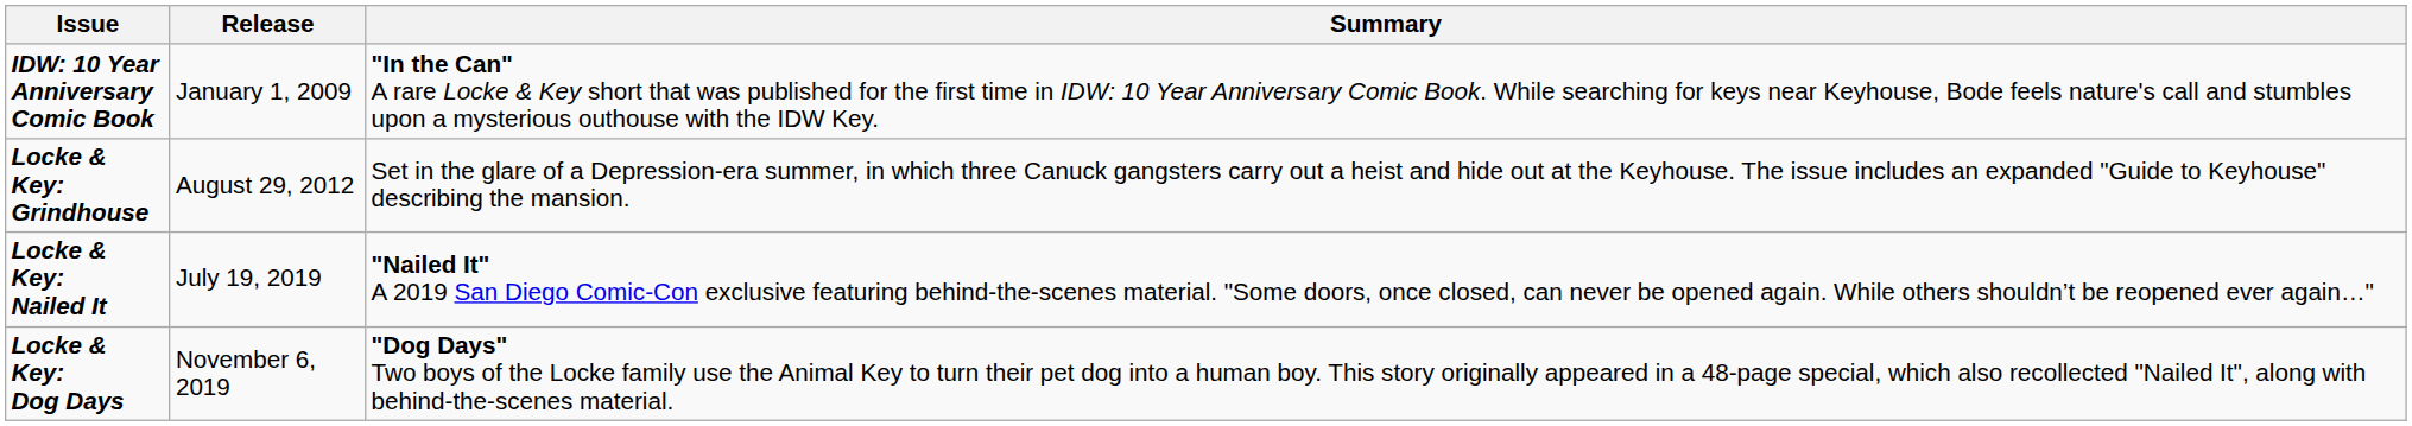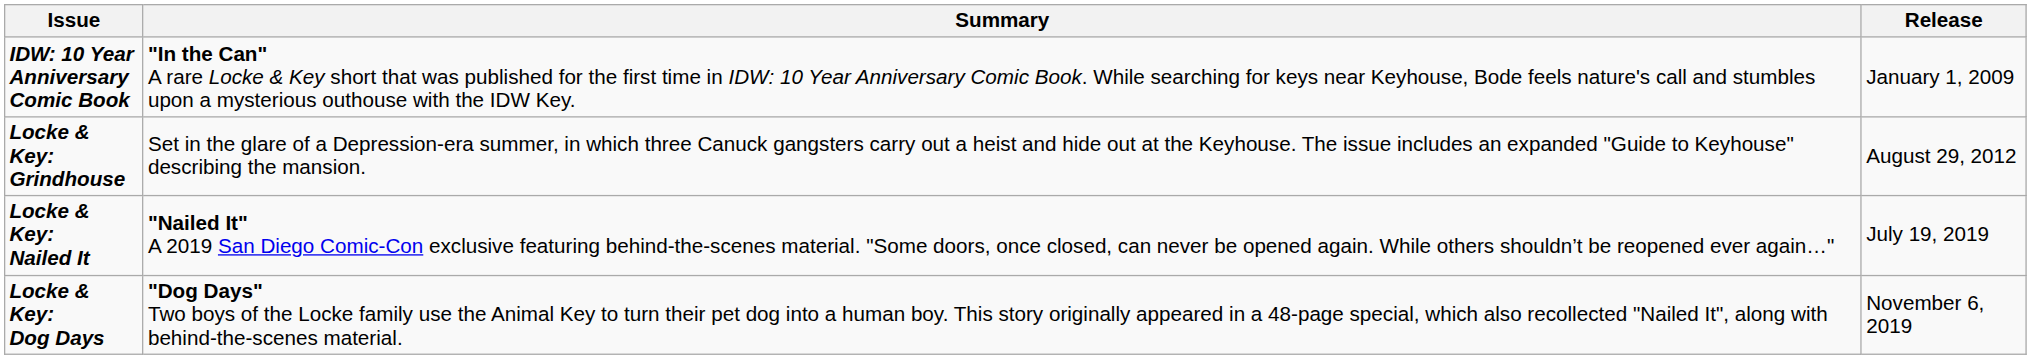columns swapped: Release <-> Summary
